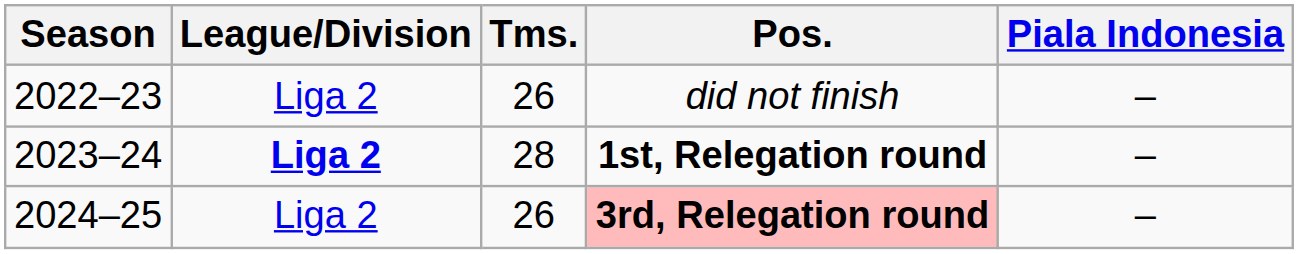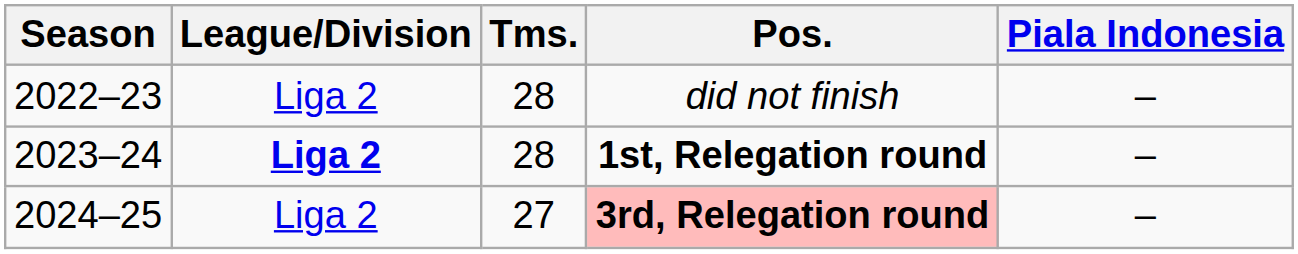did not finish | Tms.: 26 -> 28
3rd, Relegation round | Tms.: 26 -> 27
